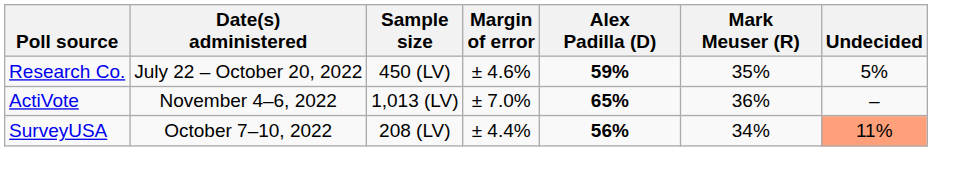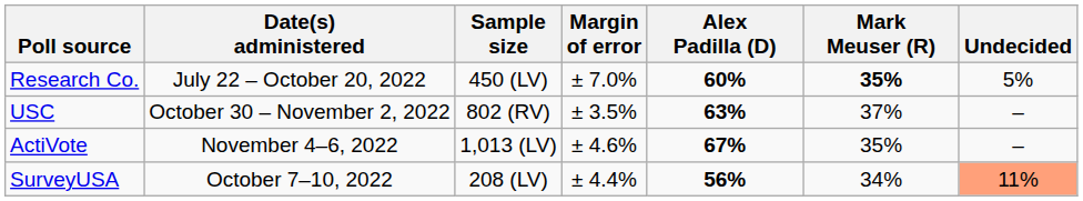Research Co. | Margin of error: ± 4.6% -> ± 7.0%
Research Co. | Alex Padilla (D): 59% -> 60%
Research Co. | Mark Meuser (R): normal -> bold
+ row: USC | October 30 – November 2, 2022 | 802 (RV) | ± 3.5% | 63% | 37% | –
ActiVote | Margin of error: ± 7.0% -> ± 4.6%
ActiVote | Alex Padilla (D): 65% -> 67%
ActiVote | Mark Meuser (R): 36% -> 35%
